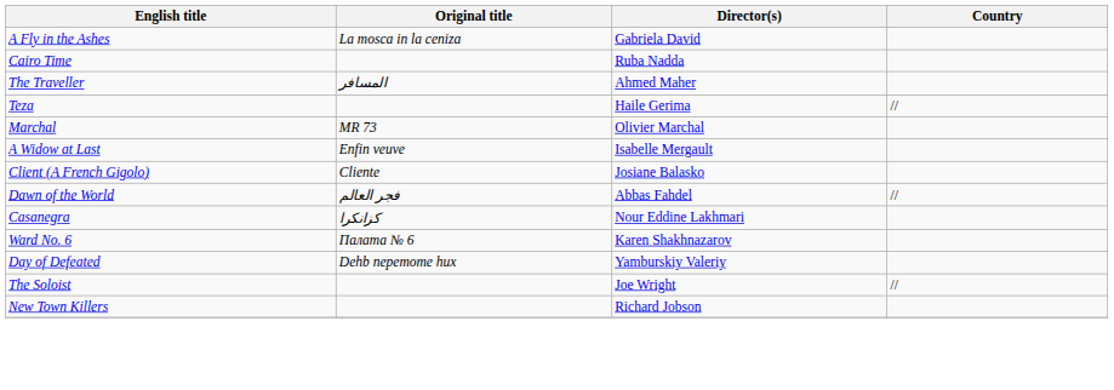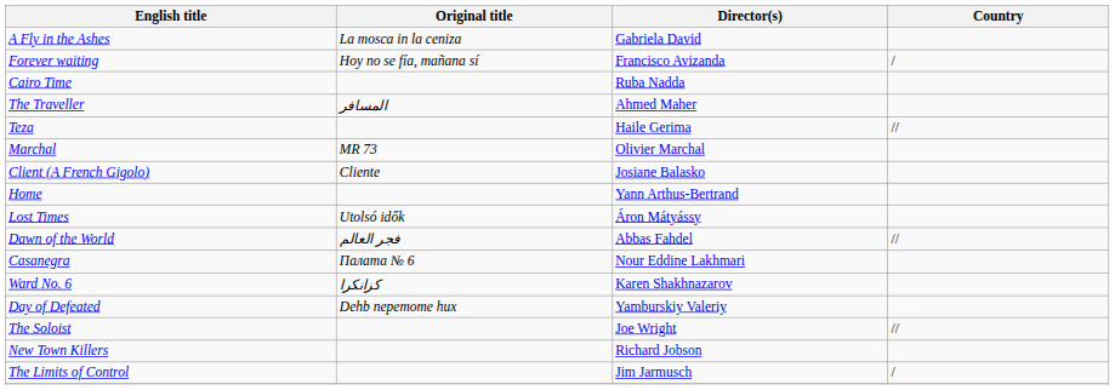+ row: Forever waiting | Hoy no se fía, mañana sí | Francisco Avizanda | /
- row: A Widow at Last | Enfin veuve | Isabelle Mergault
+ row: Home | Yann Arthus-Bertrand
+ row: Lost Times | Utolsó idők | Áron Mátyássy
Casanegra | Original title: كزانكرا -> Палата № 6
Ward No. 6 | Original title: Палата № 6 -> كزانكرا
+ row: The Limits of Control | Jim Jarmusch | /
